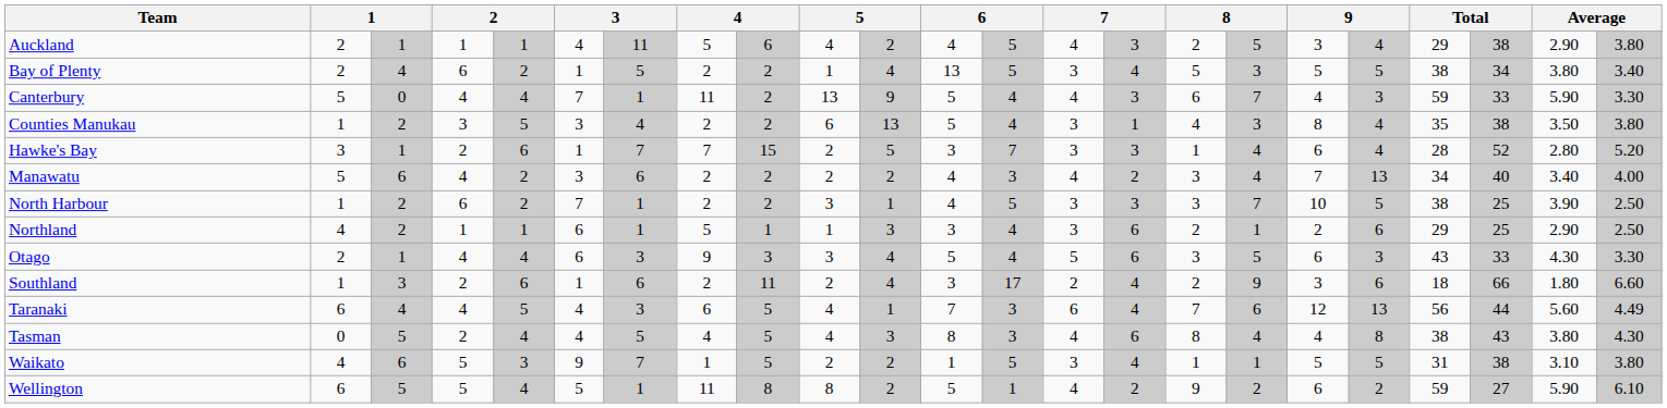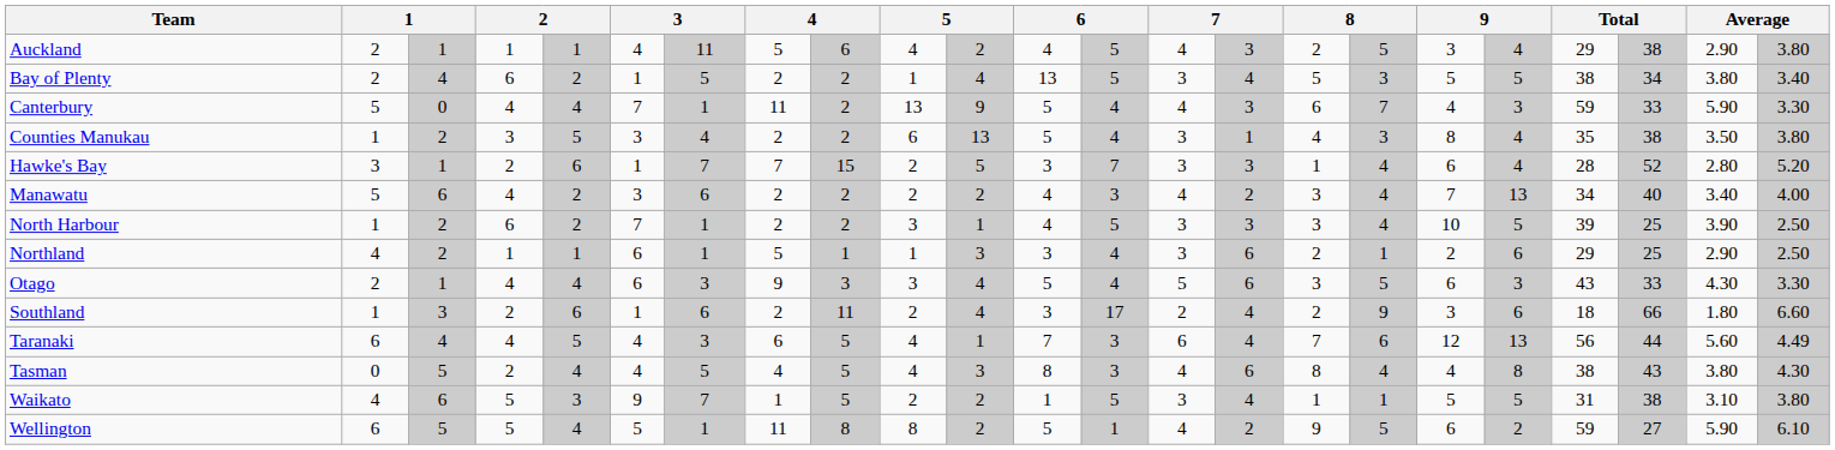North Harbour | column 17: 7 -> 4
North Harbour | column 20: 38 -> 39
Wellington | column 17: 2 -> 5
